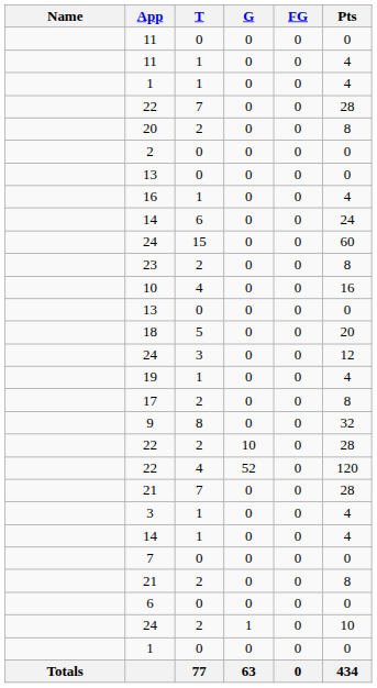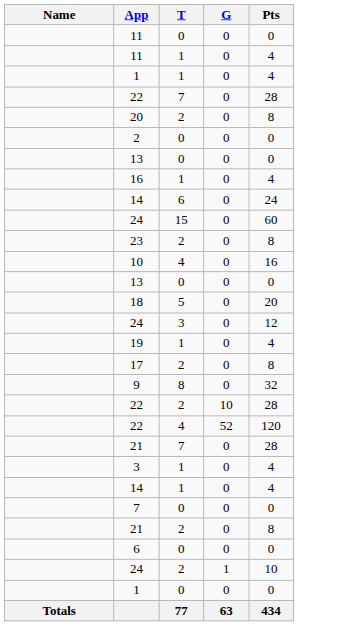- column: FG | 0 | 0 | 0 | 0 | 0 | 0 | 0 | 0 | 0 | 0 | 0 | 0 | 0 | 0 | 0 | 0 | 0 | 0 | 0 | 0 | 0 | 0 | 0 | 0 | 0 | 0 | 0 | 0 | 0
